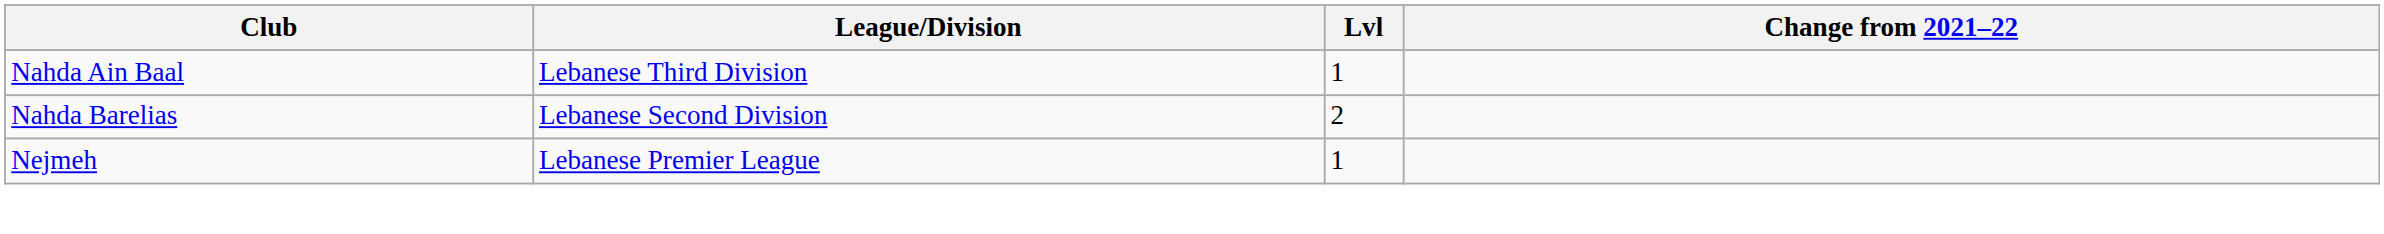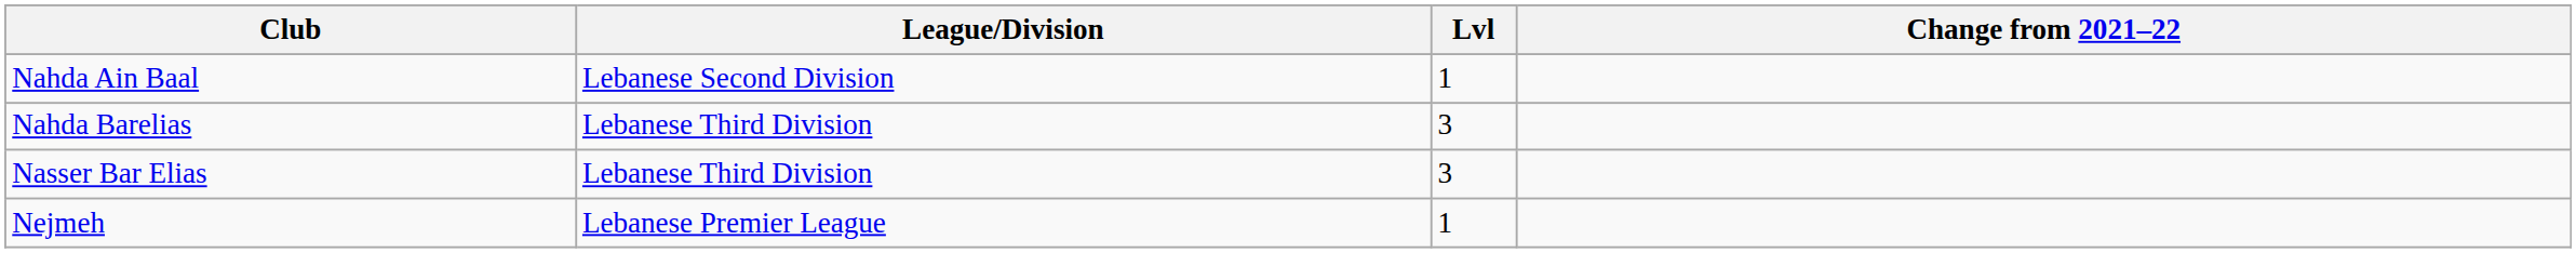Nahda Ain Baal | League/Division: Lebanese Third Division -> Lebanese Second Division
Nahda Barelias | League/Division: Lebanese Second Division -> Lebanese Third Division
Nahda Barelias | Lvl: 2 -> 3
+ row: Nasser Bar Elias | Lebanese Third Division | 3
